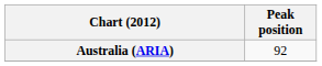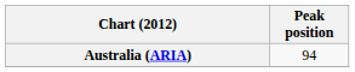Australia (ARIA) | Peak position: 92 -> 94
